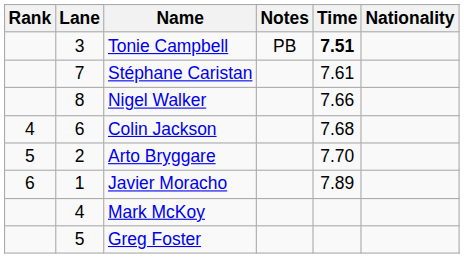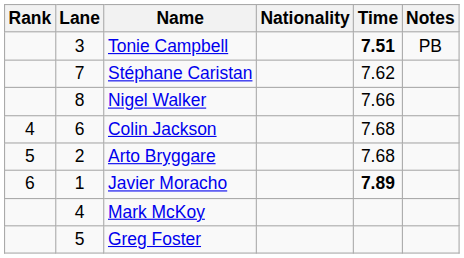columns swapped: Nationality <-> Notes
Stéphane Caristan | Time: 7.61 -> 7.62
Arto Bryggare | Time: 7.70 -> 7.68
Javier Moracho | Time: normal -> bold
